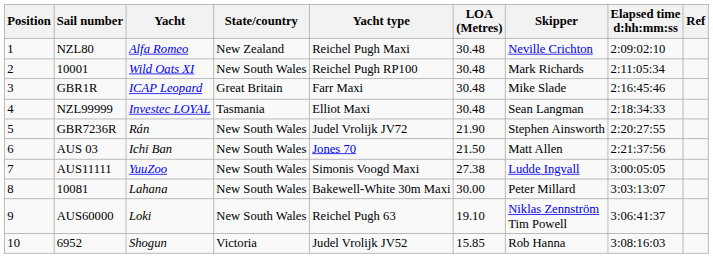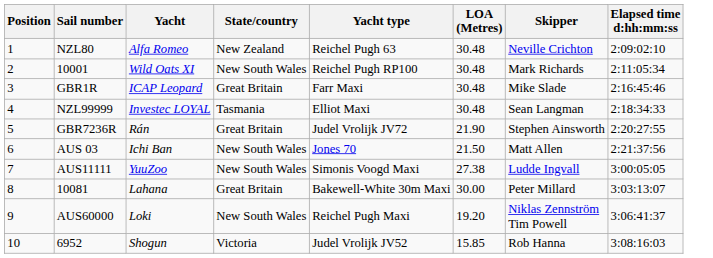- column: Ref
NZL80 | Yacht type: Reichel Pugh Maxi -> Reichel Pugh 63
GBR7236R | State/country: New South Wales -> Great Britain
10081 | State/country: New South Wales -> Great Britain
AUS60000 | Yacht type: Reichel Pugh 63 -> Reichel Pugh Maxi
AUS60000 | LOA (Metres): 19.10 -> 19.20
